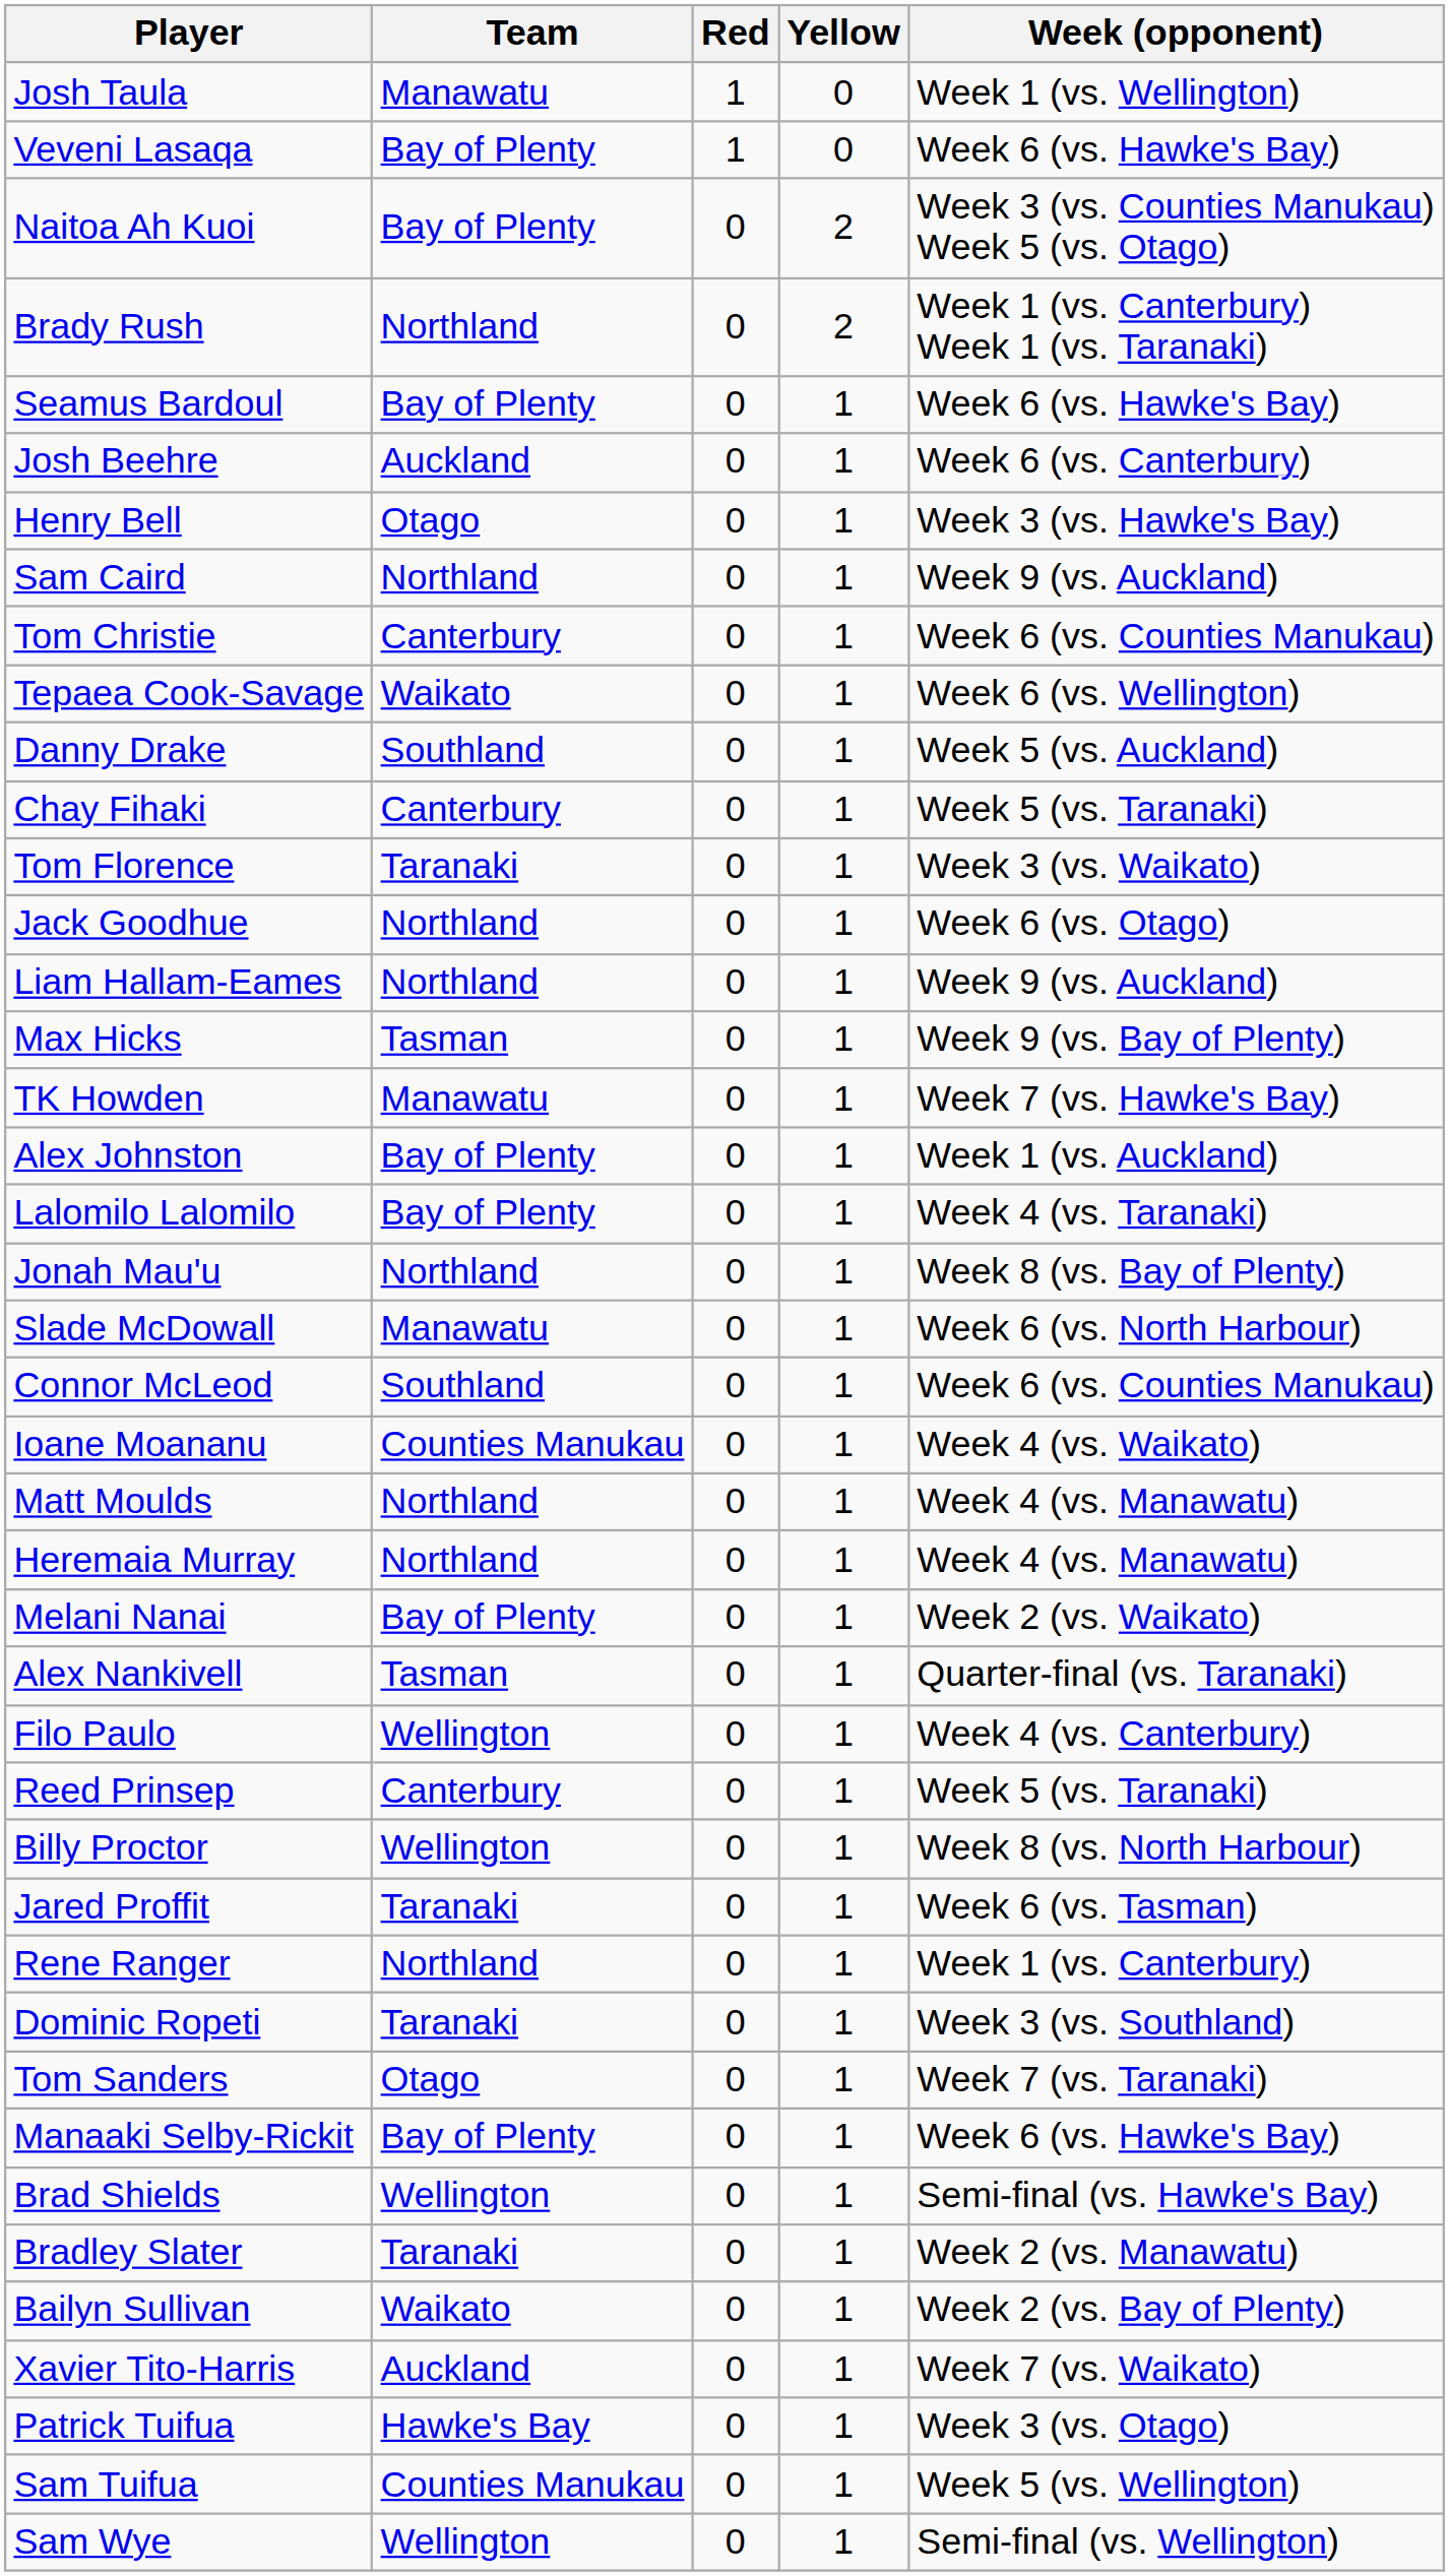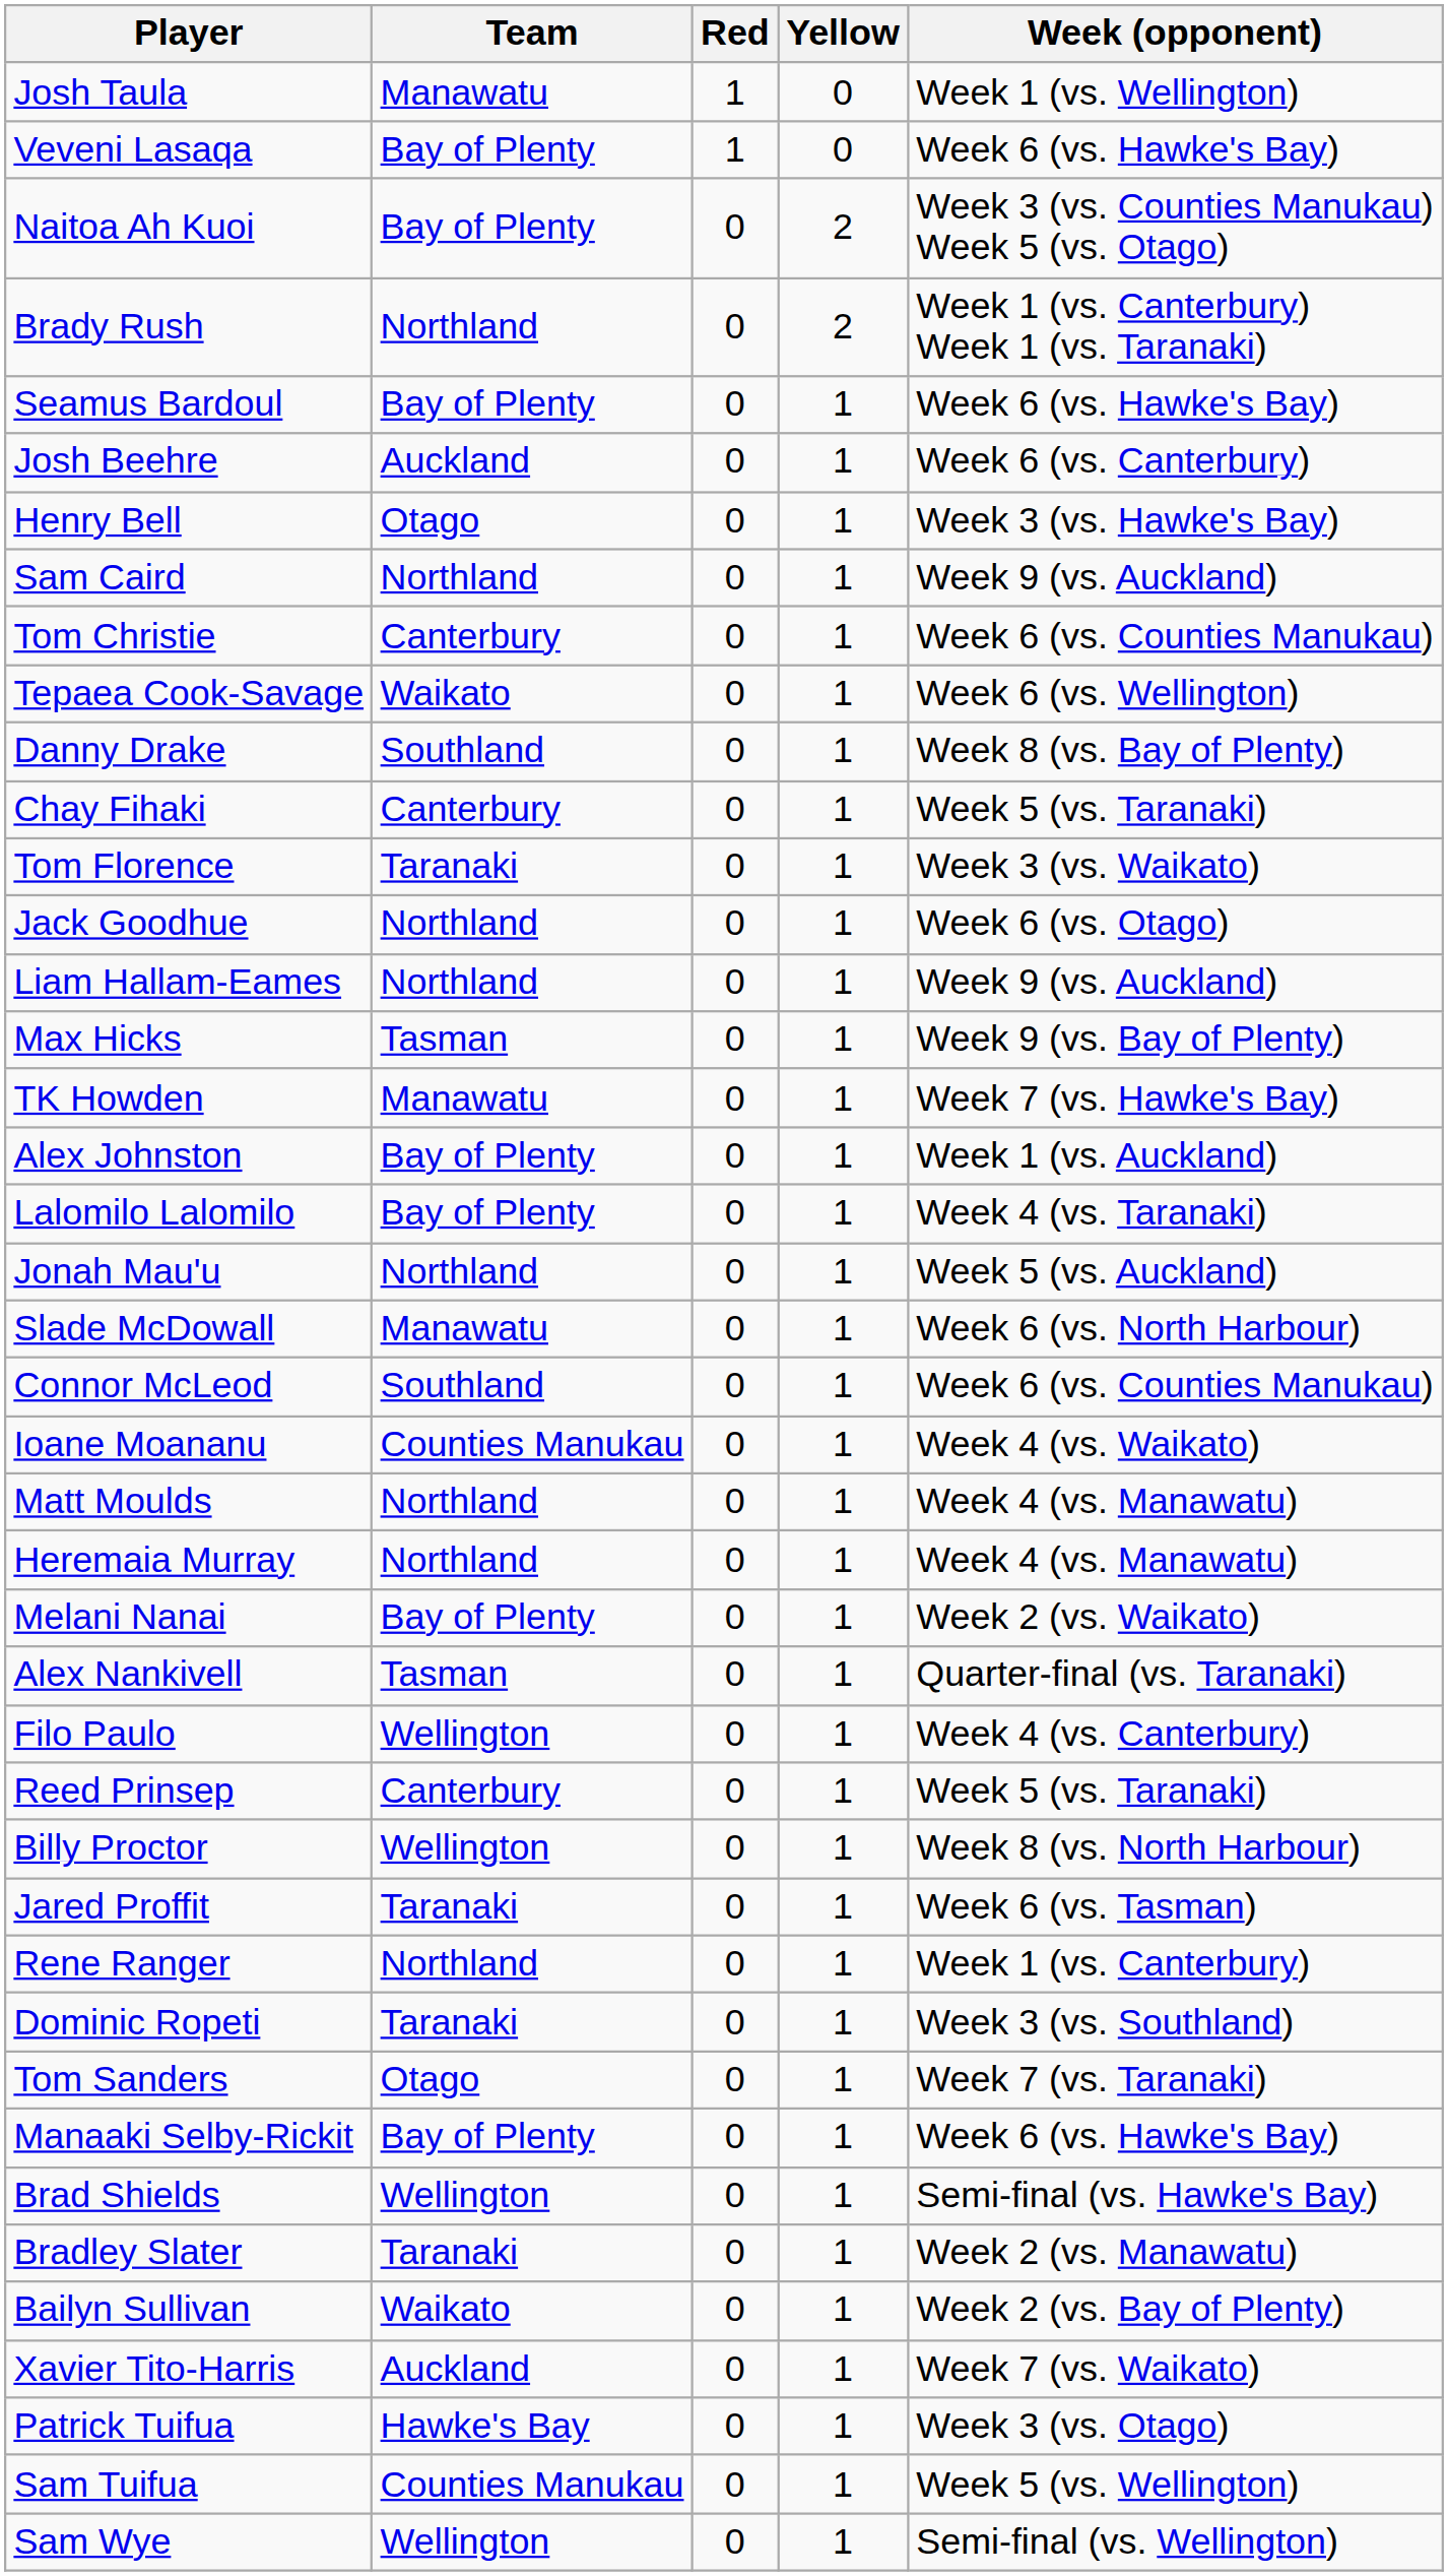Danny Drake | Week (opponent): Week 5 (vs. Auckland) -> Week 8 (vs. Bay of Plenty)
Jonah Mau'u | Week (opponent): Week 8 (vs. Bay of Plenty) -> Week 5 (vs. Auckland)
